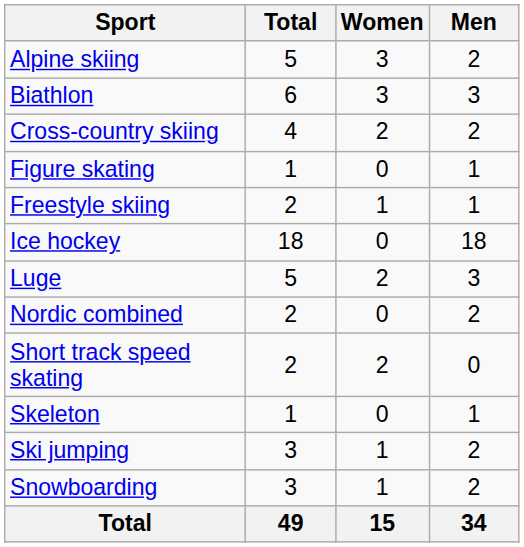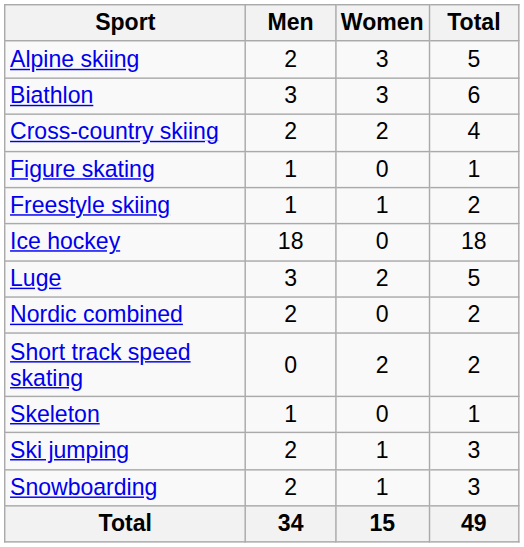columns swapped: Men <-> Total
